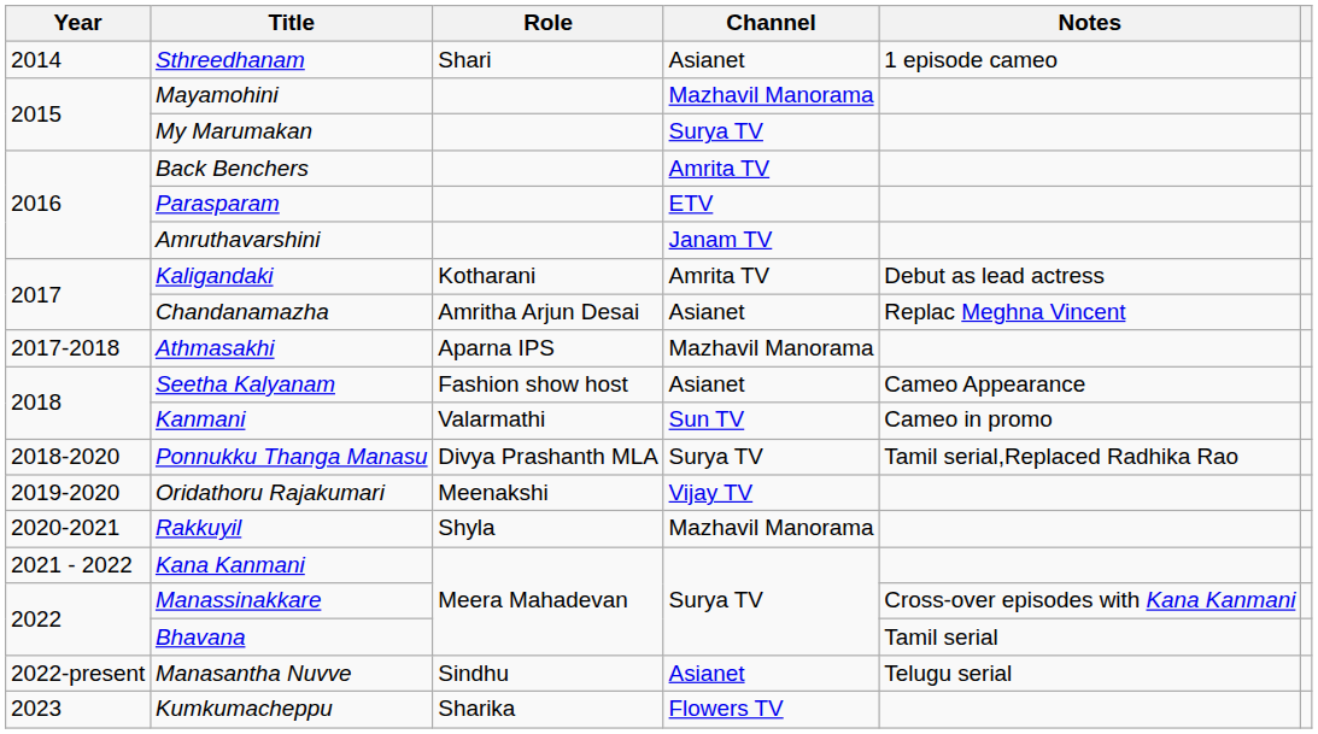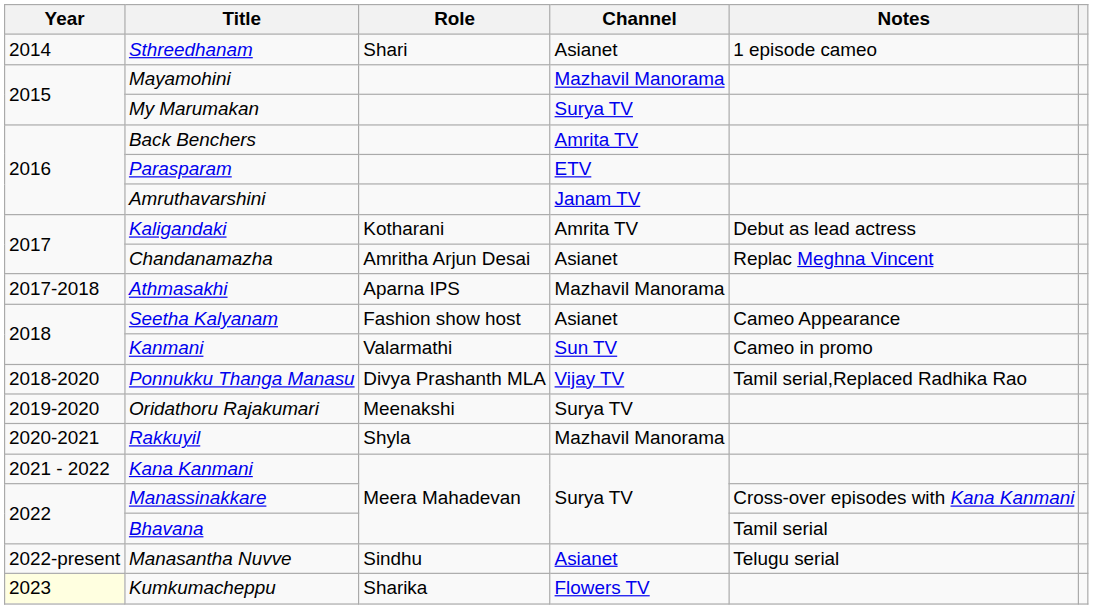Ponnukku Thanga Manasu | Channel: Surya TV -> Vijay TV
Oridathoru Rajakumari | Channel: Vijay TV -> Surya TV
Kumkumacheppu | Year: no background -> lightyellow background
